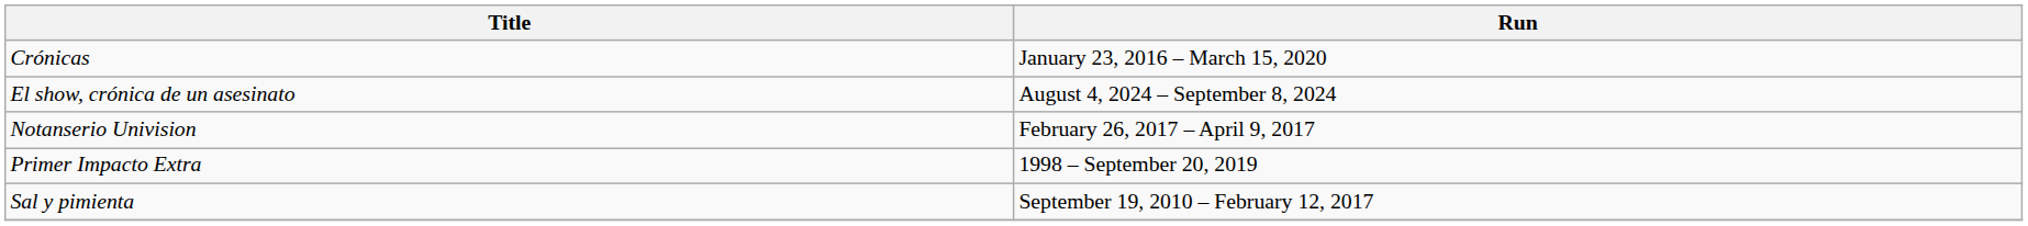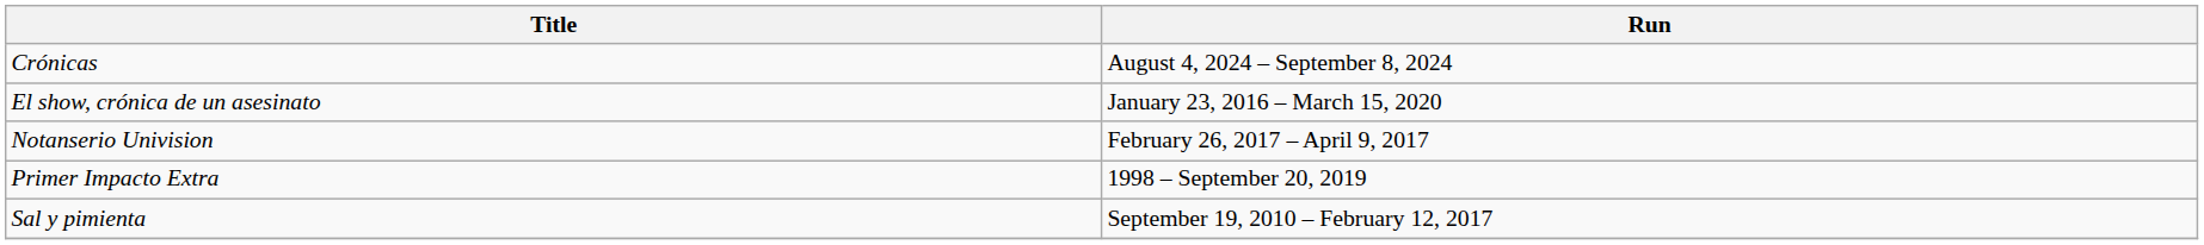Crónicas | Run: January 23, 2016 – March 15, 2020 -> August 4, 2024 – September 8, 2024
El show, crónica de un asesinato | Run: August 4, 2024 – September 8, 2024 -> January 23, 2016 – March 15, 2020
